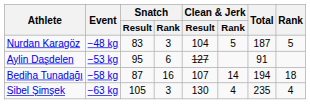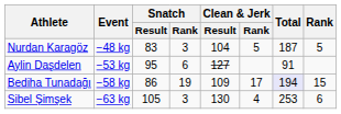Bediha Tunadağı | Snatch / Result: 87 -> 86
Bediha Tunadağı | Snatch / Rank: 16 -> 19
Bediha Tunadağı | Clean & Jerk / Result: 107 -> 109
Bediha Tunadağı | Clean & Jerk / Rank: 14 -> 17
Bediha Tunadağı | Total: no background -> lavender background
Bediha Tunadağı | Rank: 18 -> 15
Sibel Şimşek | Total: 235 -> 253
Sibel Şimşek | Rank: 4 -> 6
